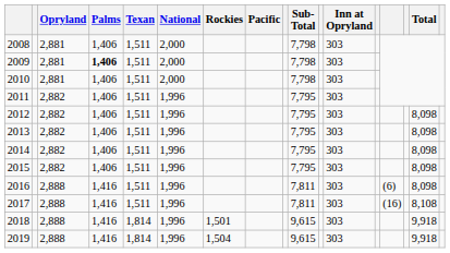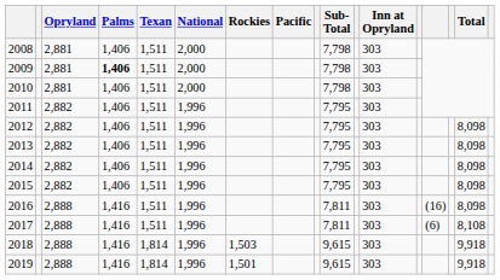2016 | column 14: (6) -> (16)
2017 | column 14: (16) -> (6)
2018 | Rockies: 1,501 -> 1,503
2019 | Rockies: 1,504 -> 1,501
